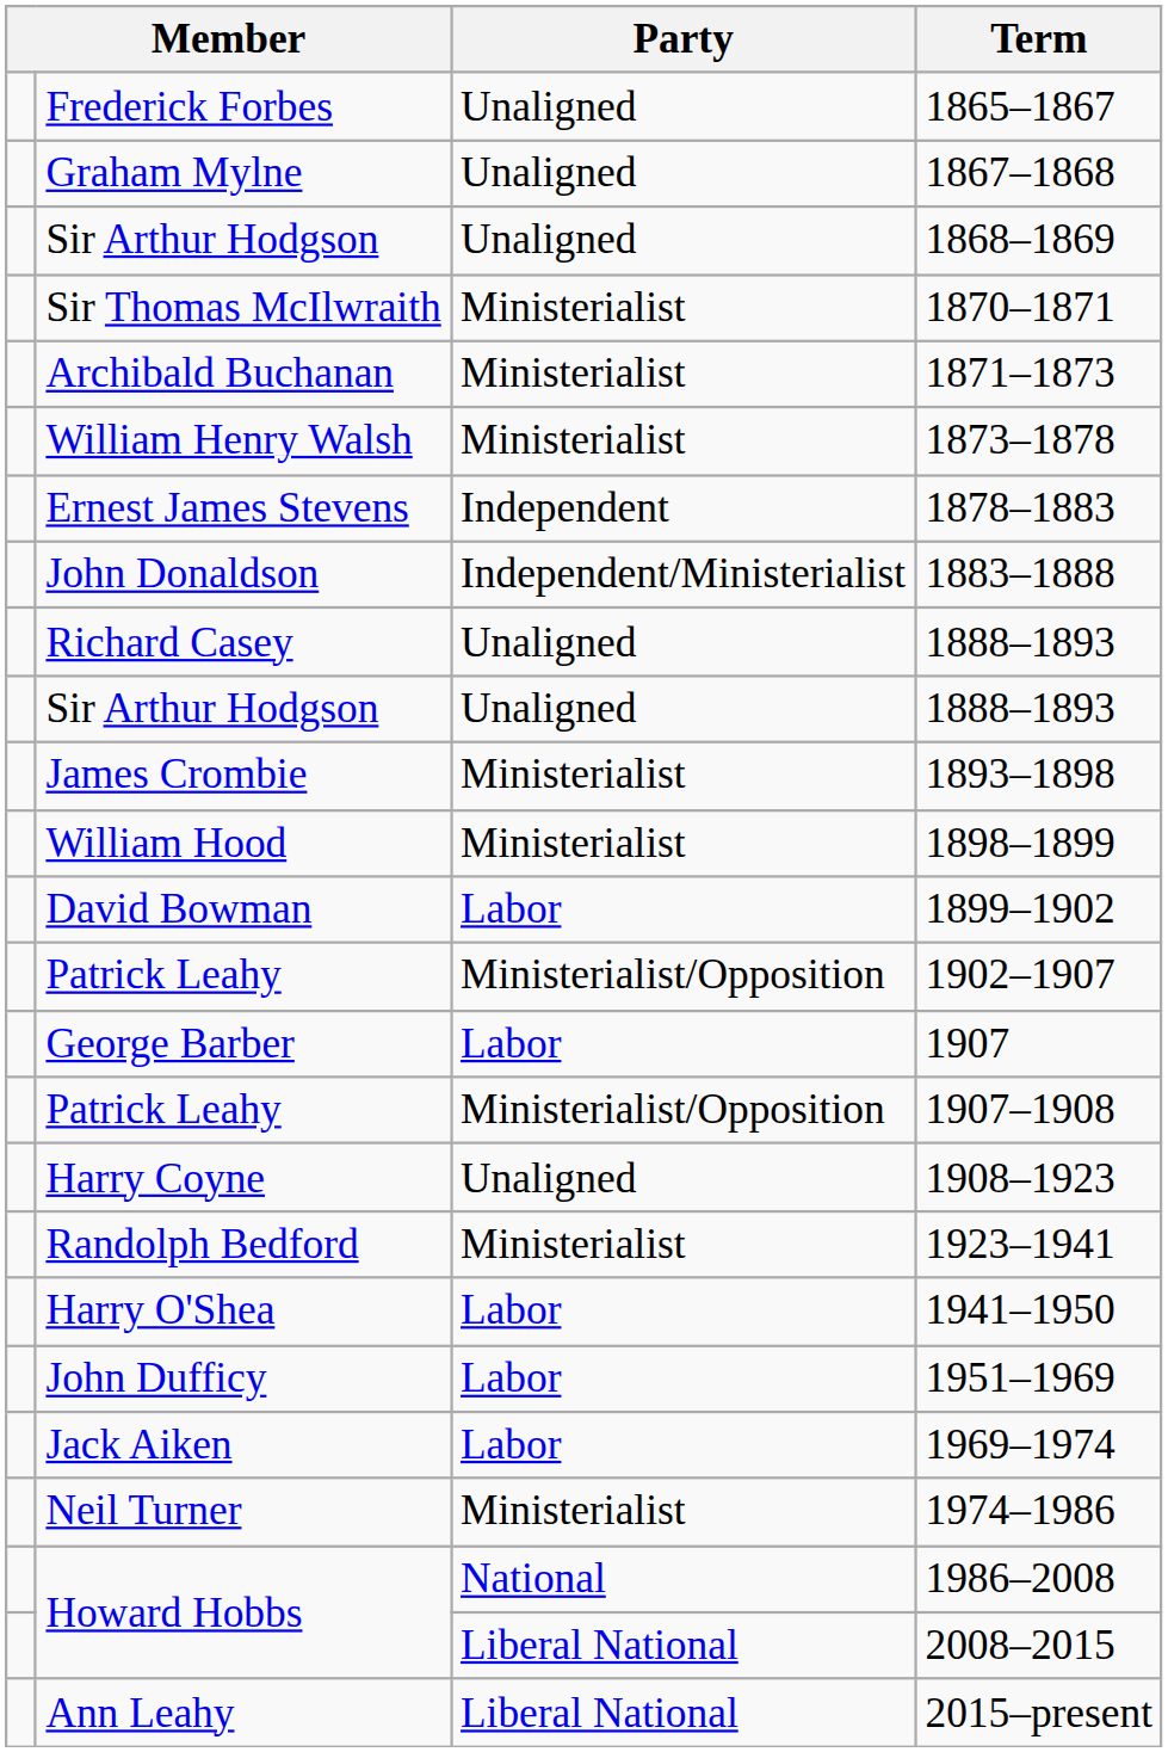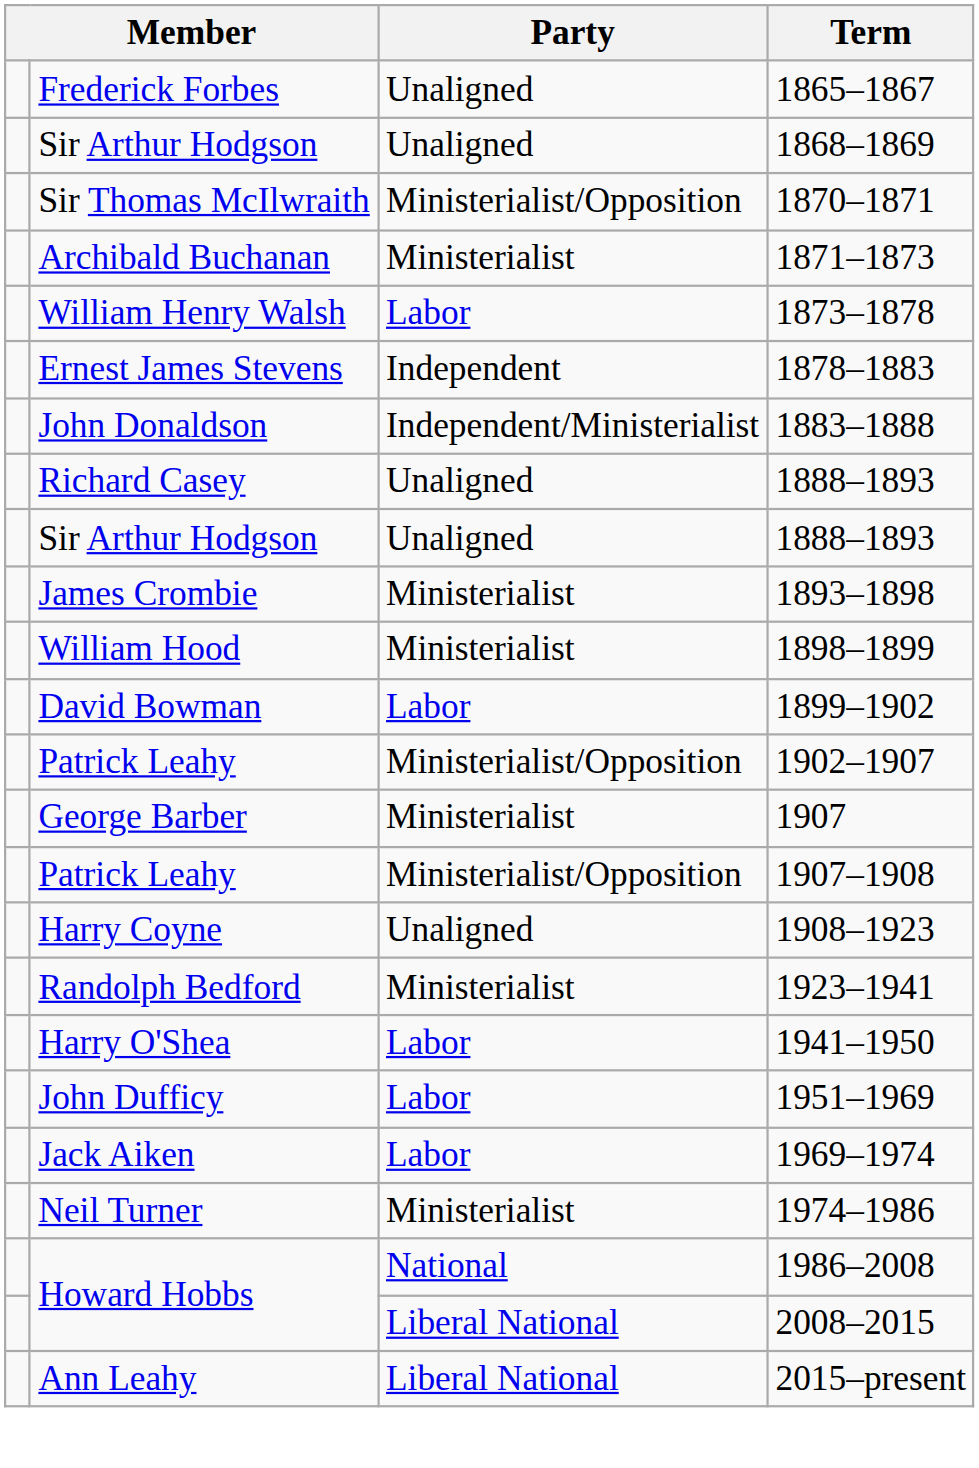- row: Graham Mylne | Unaligned | 1867–1868
1870–1871 | Party: Ministerialist -> Ministerialist/Opposition
1873–1878 | Party: Ministerialist -> Labor
1907 | Party: Labor -> Ministerialist
